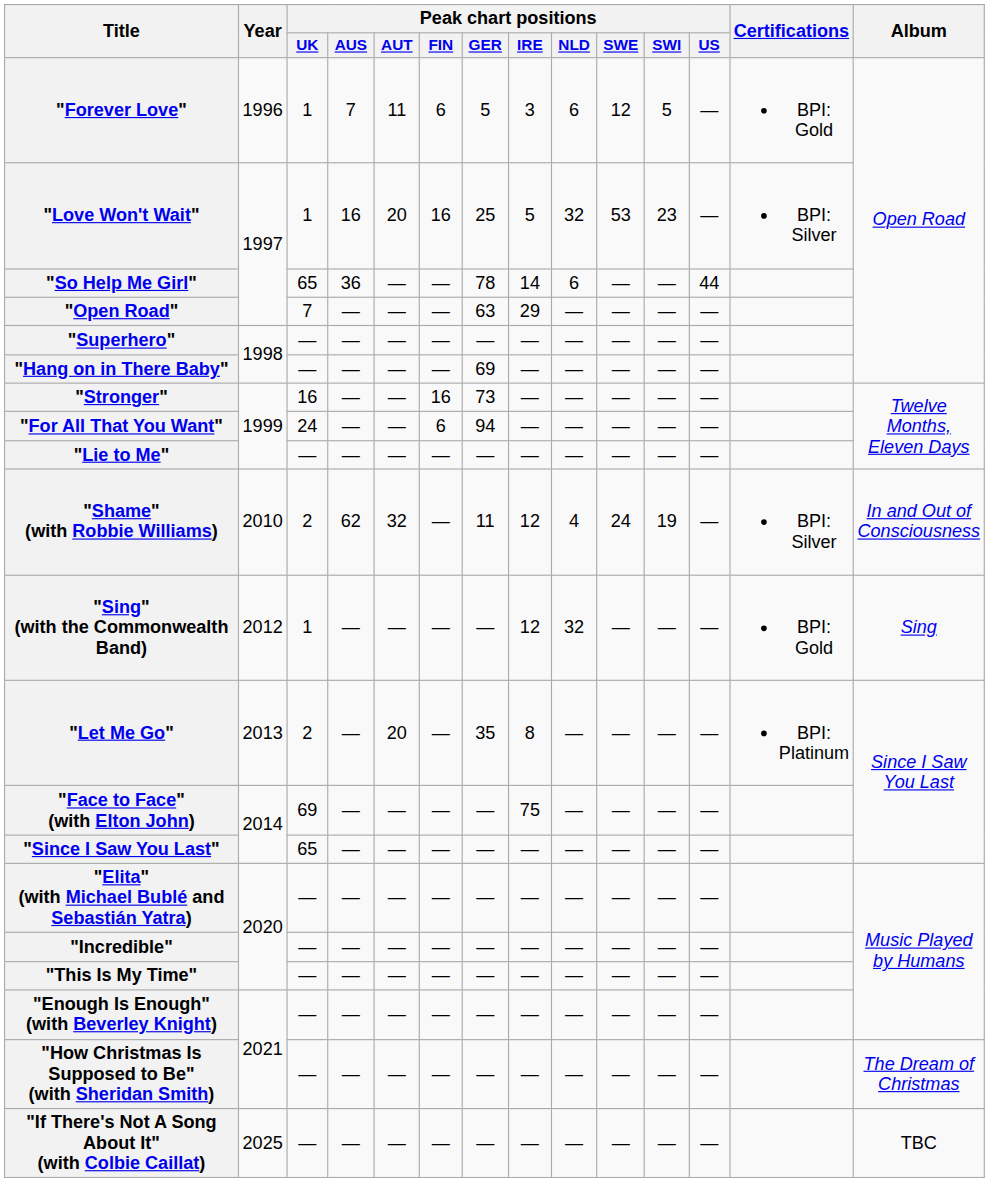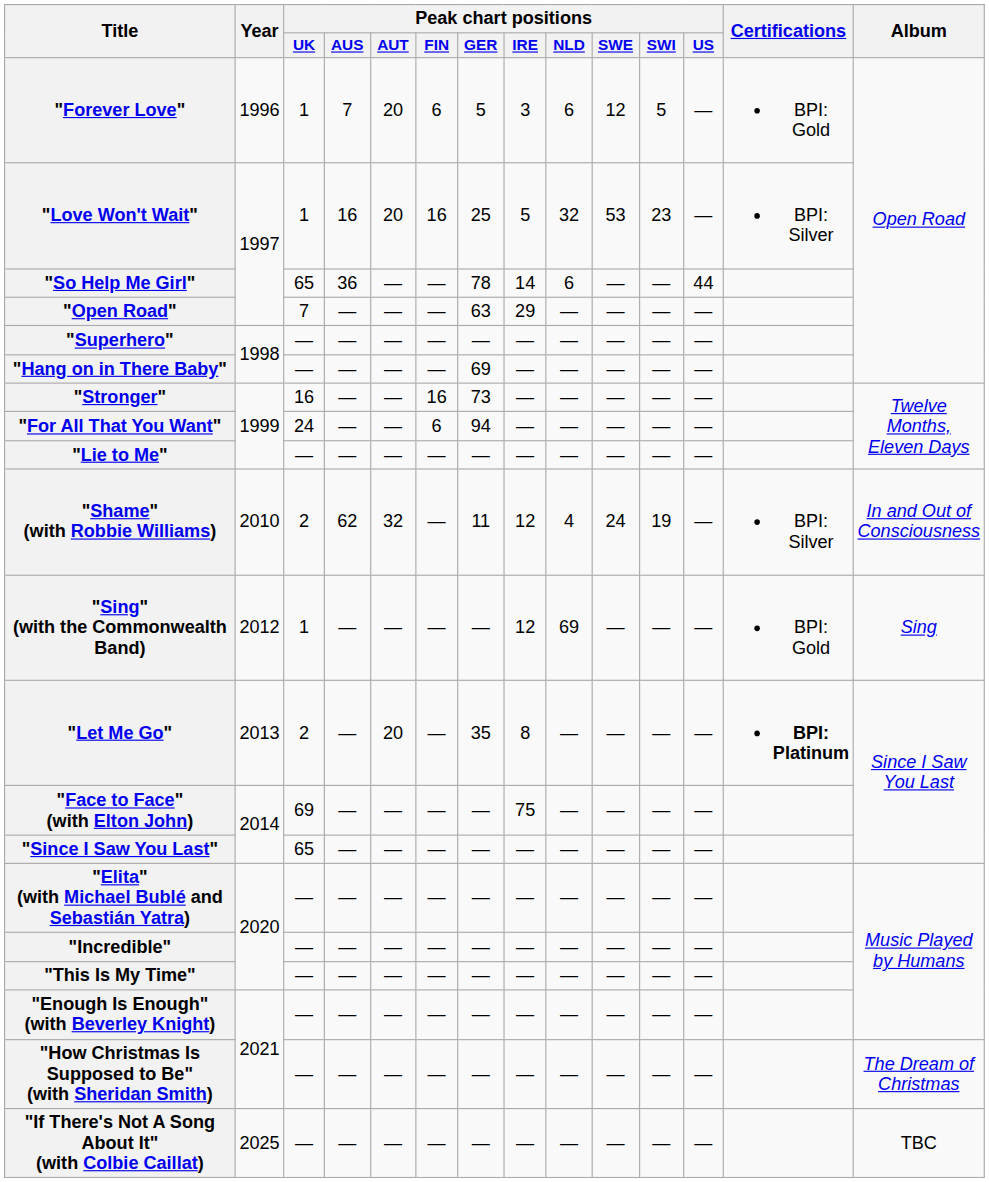"Forever Love" | Peak chart positions / AUT: 11 -> 20
"Sing" (with the Commonwealth Band) | Peak chart positions / NLD: 32 -> 69
"Let Me Go" | Certifications: normal -> bold
